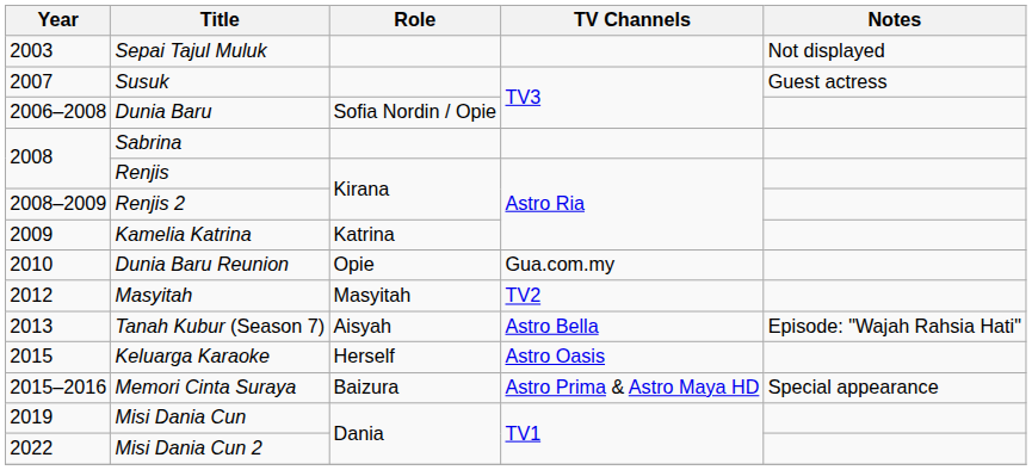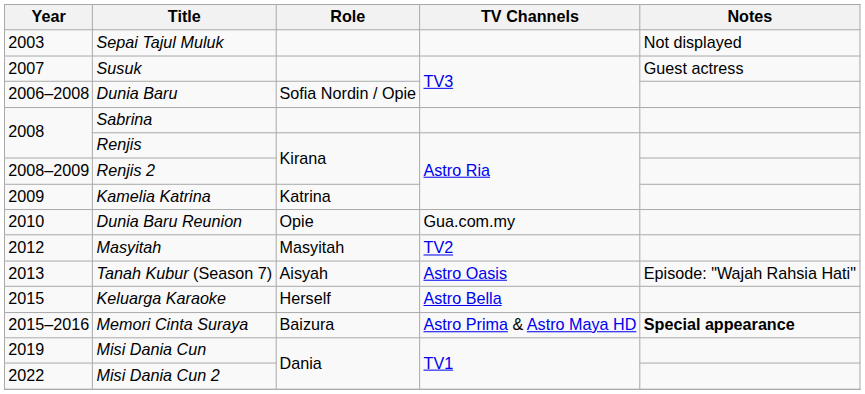Tanah Kubur (Season 7) | TV Channels: Astro Bella -> Astro Oasis
Keluarga Karaoke | TV Channels: Astro Oasis -> Astro Bella
Memori Cinta Suraya | Notes: normal -> bold
